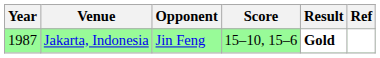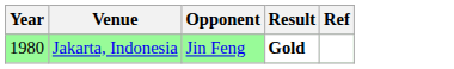- column: Score | 15–10, 15–6
Jakarta, Indonesia | Year: 1987 -> 1980
